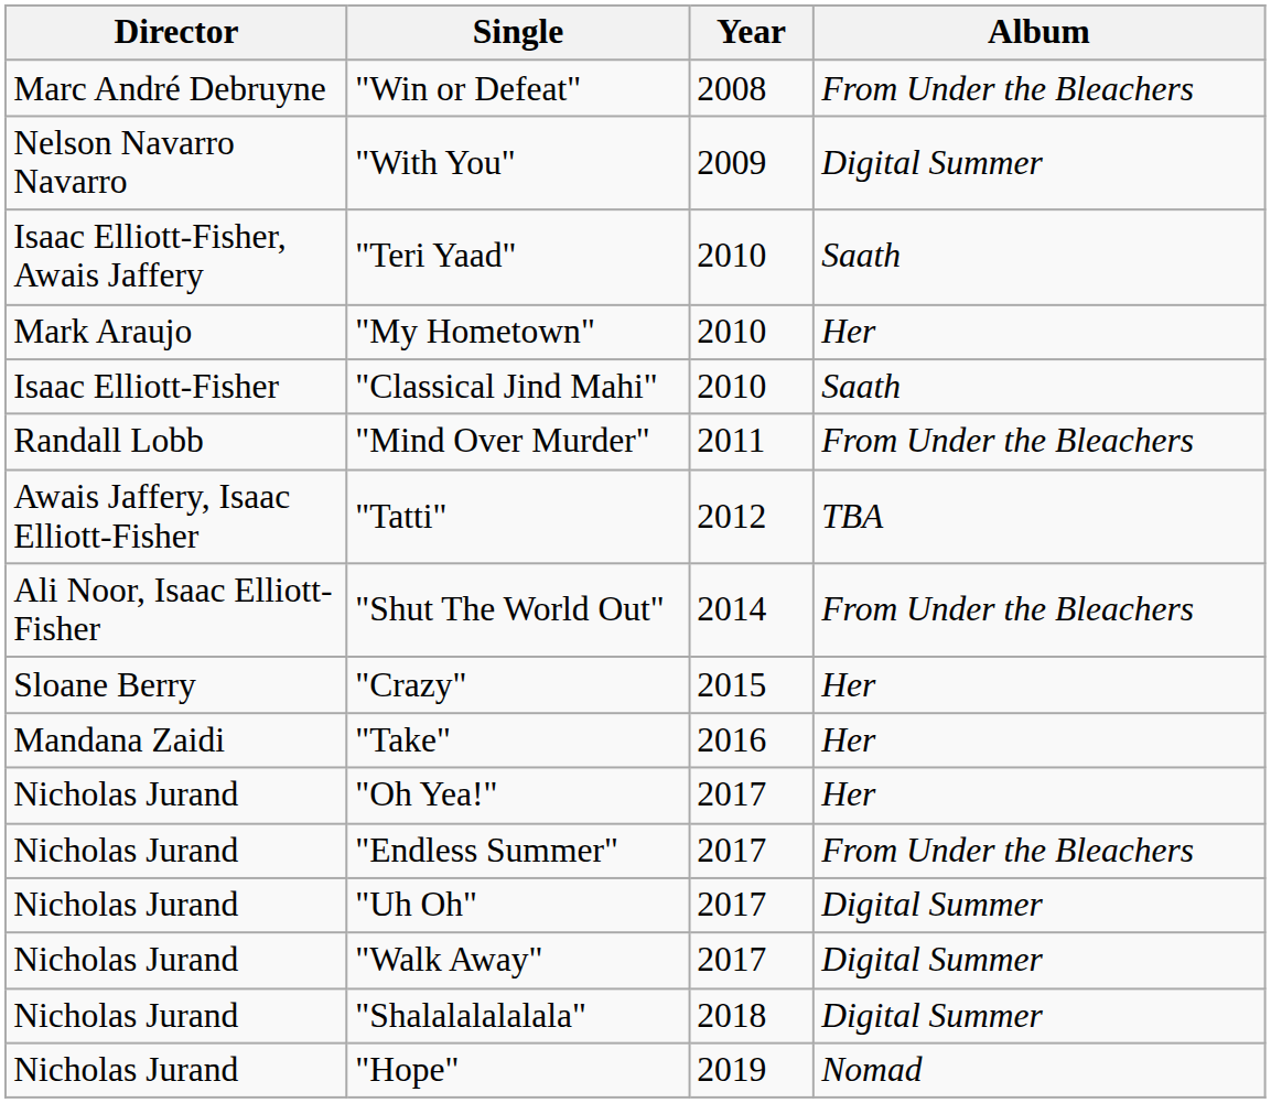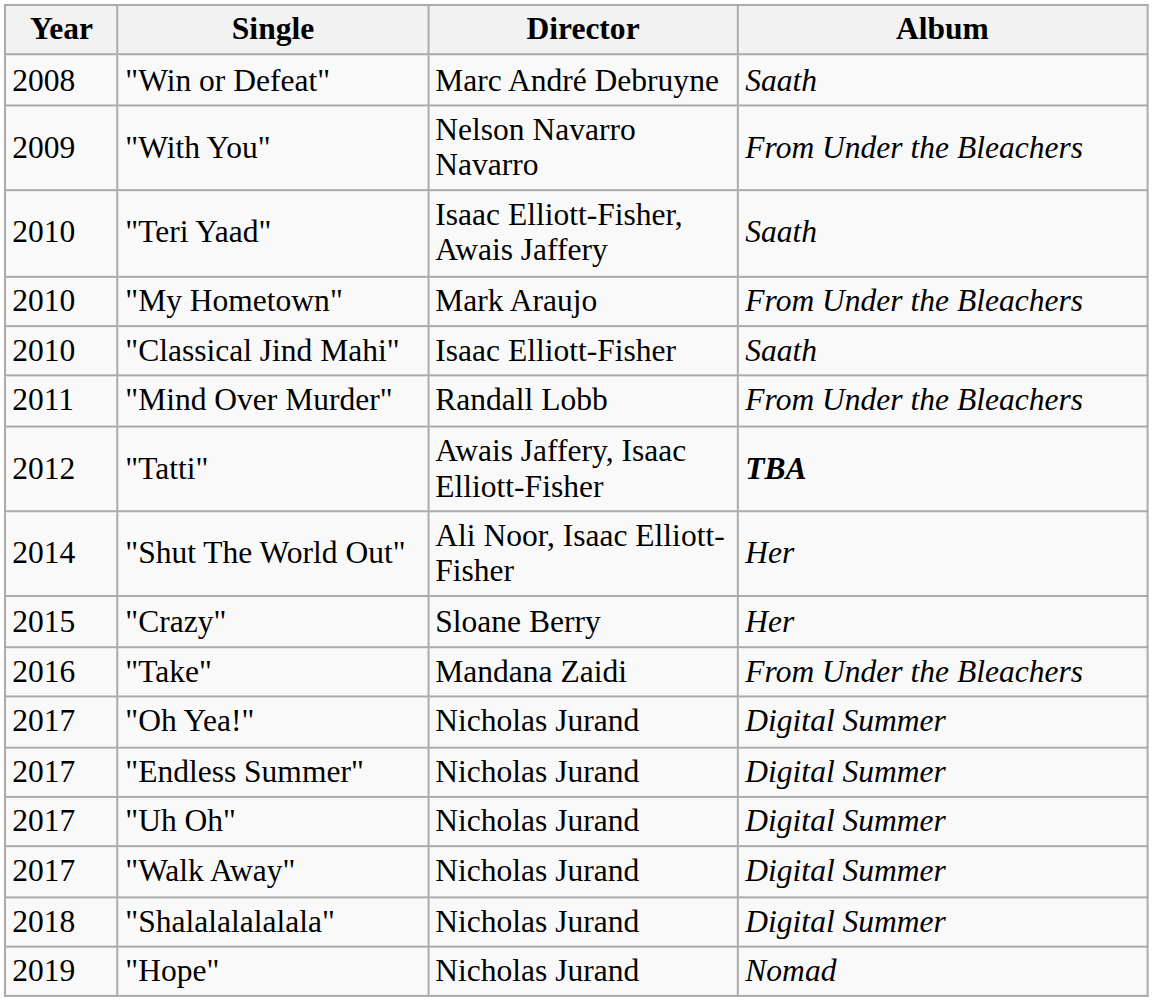columns swapped: Year <-> Director
"Win or Defeat" | Album: From Under the Bleachers -> Saath
"With You" | Album: Digital Summer -> From Under the Bleachers
"My Hometown" | Album: Her -> From Under the Bleachers
"Tatti" | Album: normal -> bold
"Shut The World Out" | Album: From Under the Bleachers -> Her
"Take" | Album: Her -> From Under the Bleachers
"Oh Yea!" | Album: Her -> Digital Summer
"Endless Summer" | Album: From Under the Bleachers -> Digital Summer
